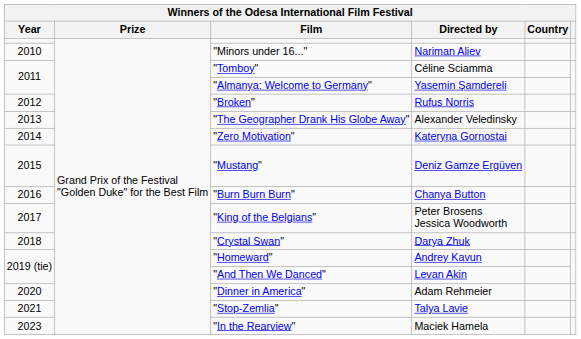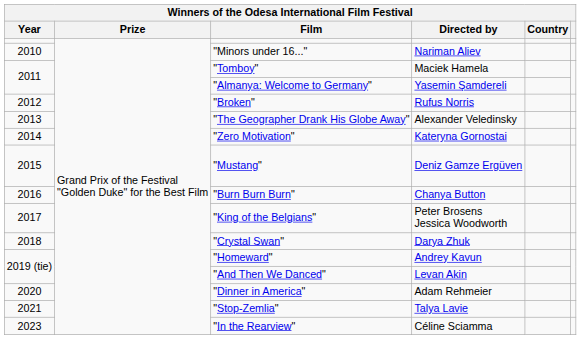"Tomboy" | Directed by: Céline Sciamma -> Maciek Hamela
"In the Rearview" | Directed by: Maciek Hamela -> Céline Sciamma
